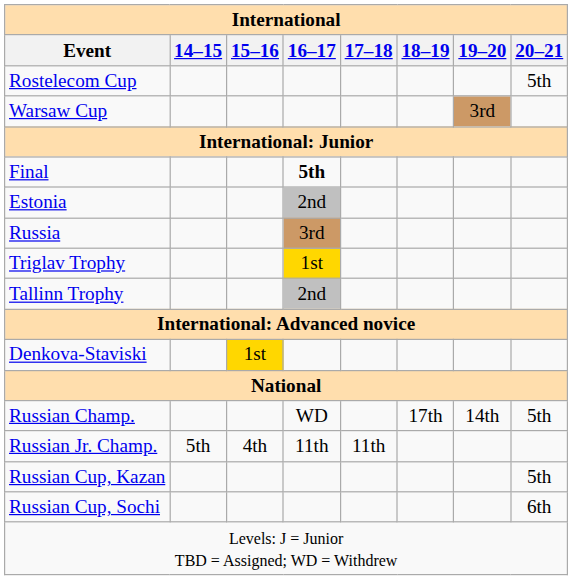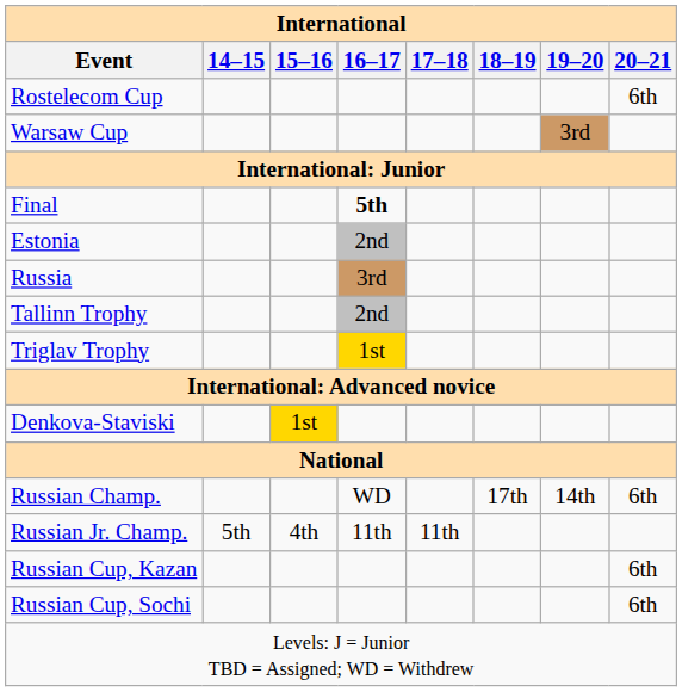Rostelecom Cup | 20–21: 5th -> 6th
rows swapped: Tallinn Trophy <-> Triglav Trophy
Russian Champ. | 20–21: 5th -> 6th
Russian Cup, Kazan | 20–21: 5th -> 6th
